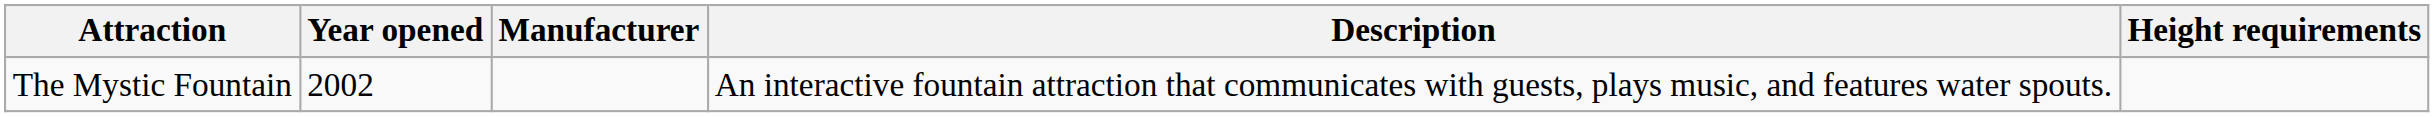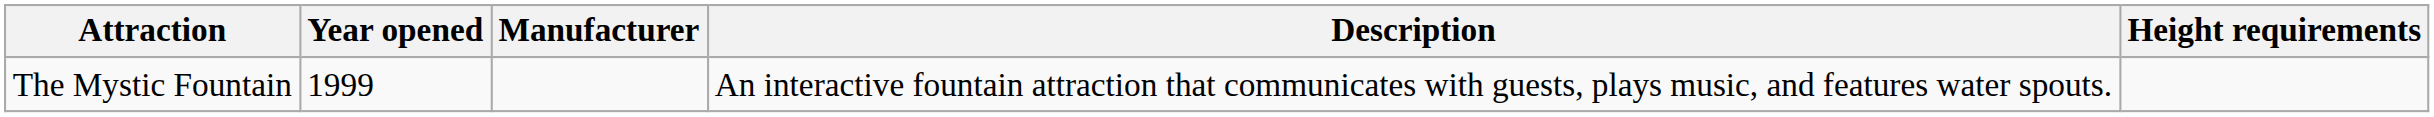The Mystic Fountain | Year opened: 2002 -> 1999
